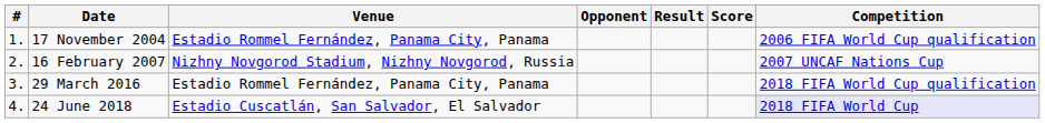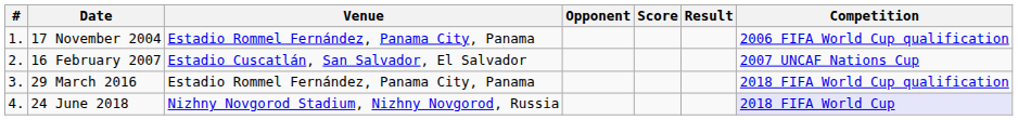columns swapped: Score <-> Result
16 February 2007 | Venue: Nizhny Novgorod Stadium, Nizhny Novgorod, Russia -> Estadio Cuscatlán, San Salvador, El Salvador
24 June 2018 | Venue: Estadio Cuscatlán, San Salvador, El Salvador -> Nizhny Novgorod Stadium, Nizhny Novgorod, Russia
